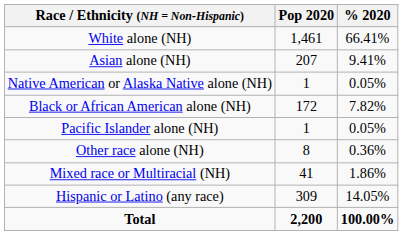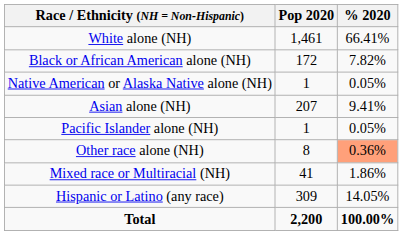rows swapped: Black or African American alone (NH) <-> Asian alone (NH)
Other race alone (NH) | % 2020: no background -> lightsalmon background
